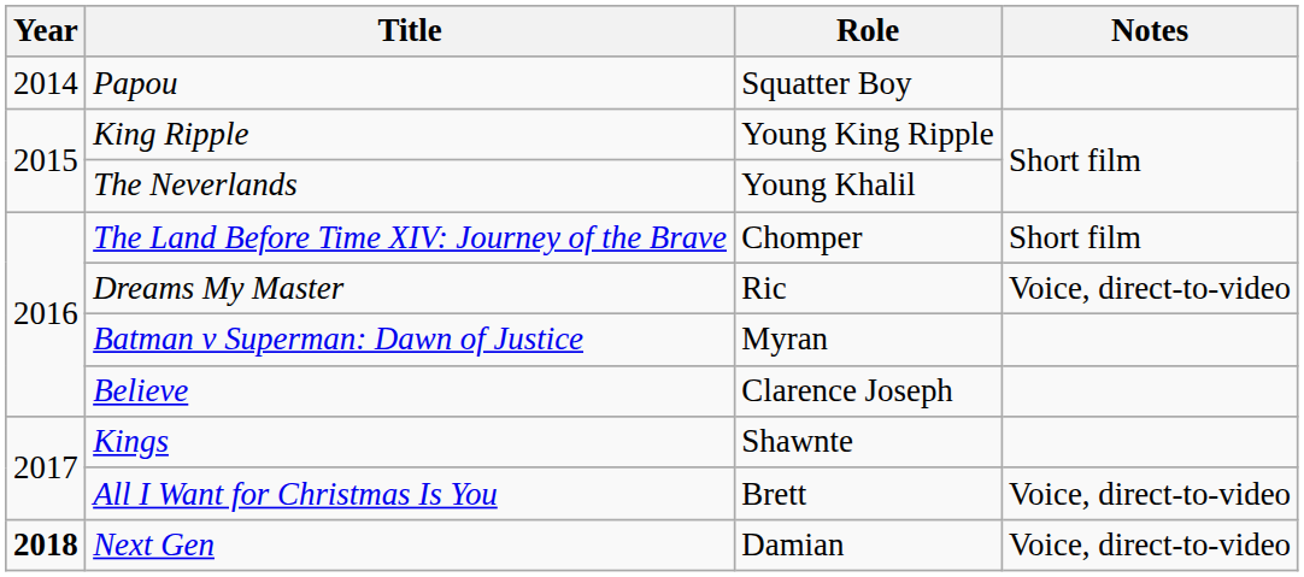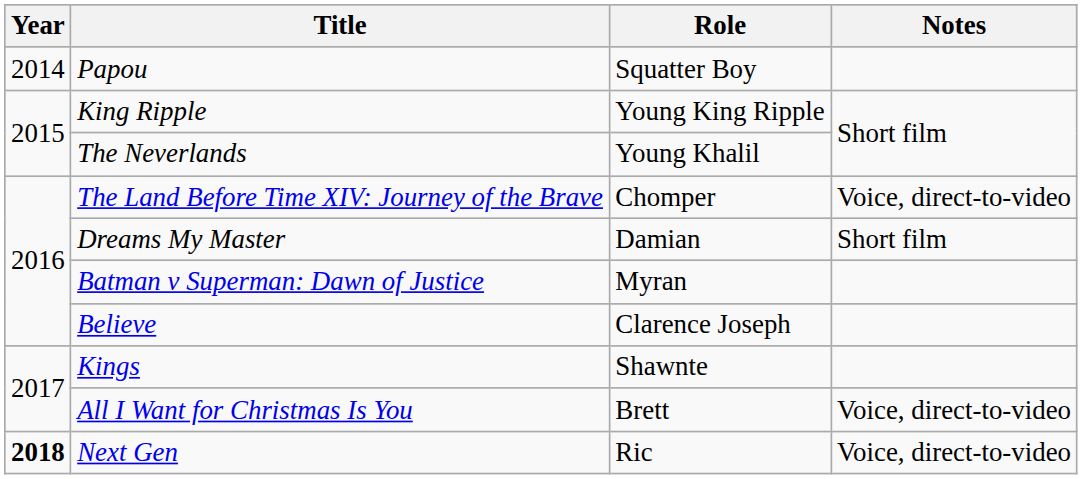The Land Before Time XIV: Journey of the Brave | Notes: Short film -> Voice, direct-to-video
Dreams My Master | Role: Ric -> Damian
Dreams My Master | Notes: Voice, direct-to-video -> Short film
Next Gen | Role: Damian -> Ric
